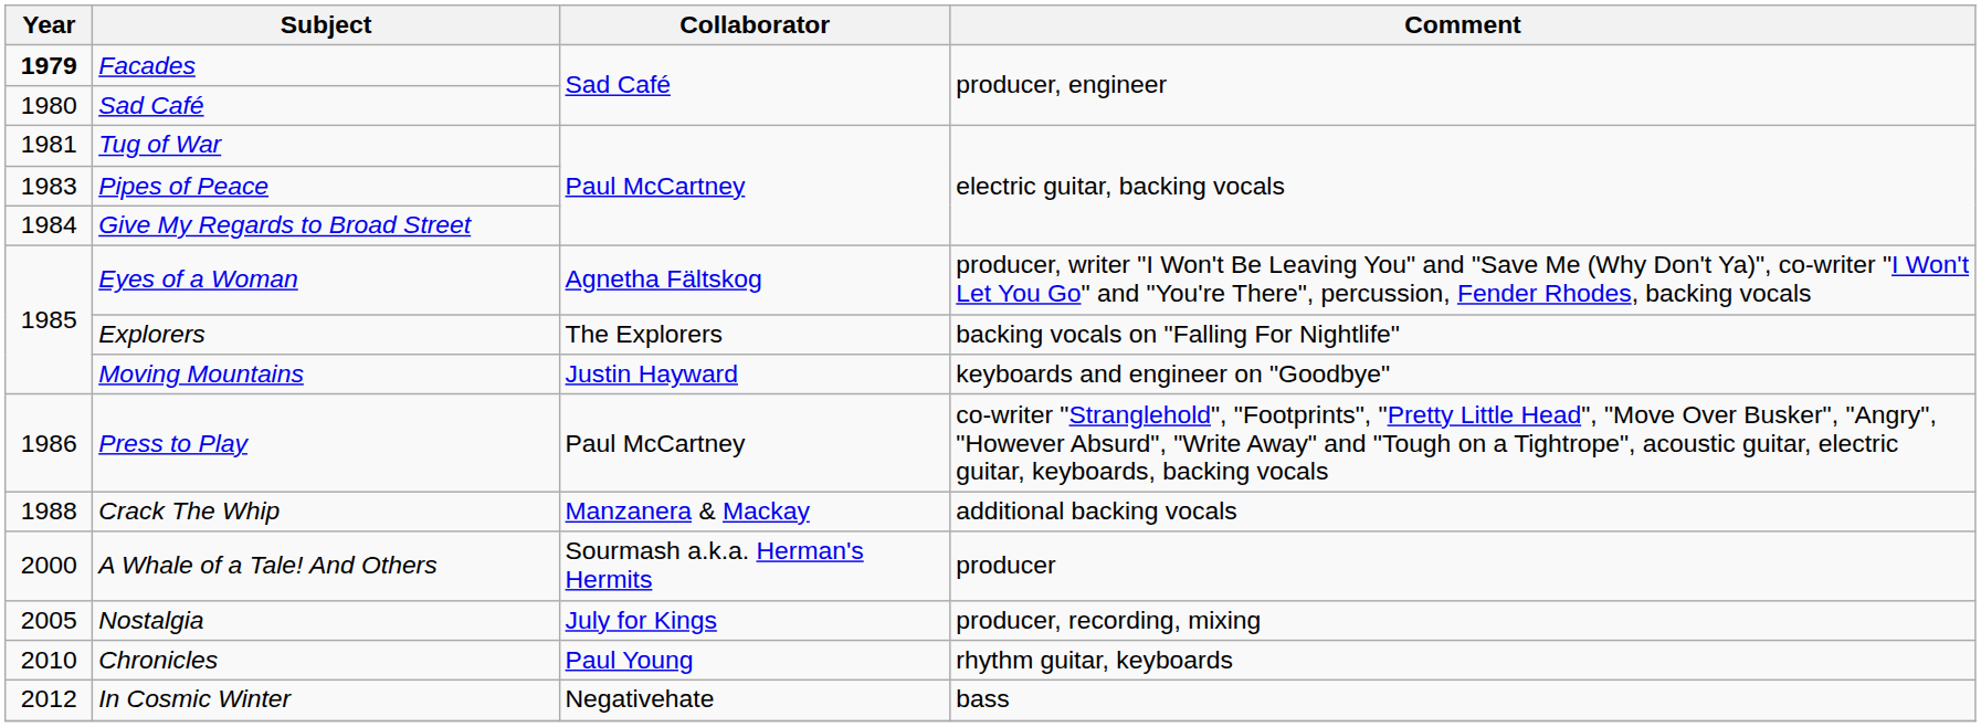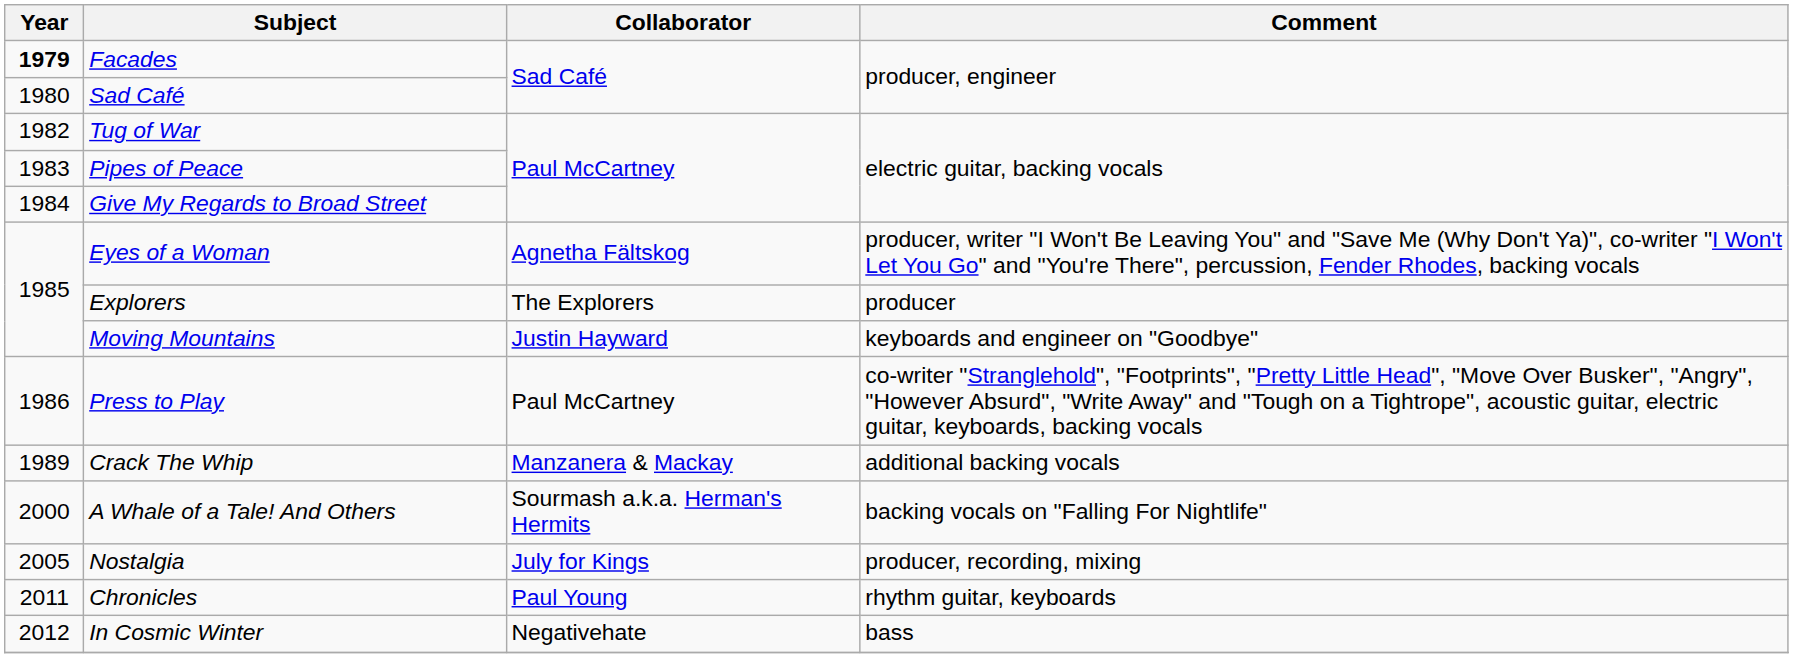Tug of War | Year: 1981 -> 1982
Explorers | Comment: backing vocals on "Falling For Nightlife" -> producer
Crack The Whip | Year: 1988 -> 1989
A Whale of a Tale! And Others | Comment: producer -> backing vocals on "Falling For Nightlife"
Chronicles | Year: 2010 -> 2011
